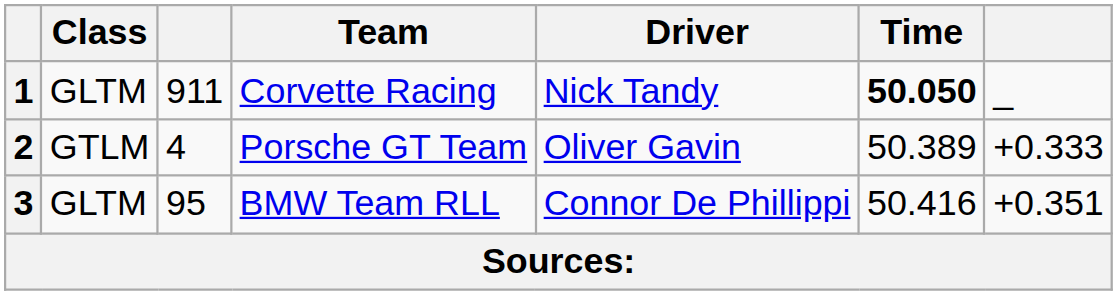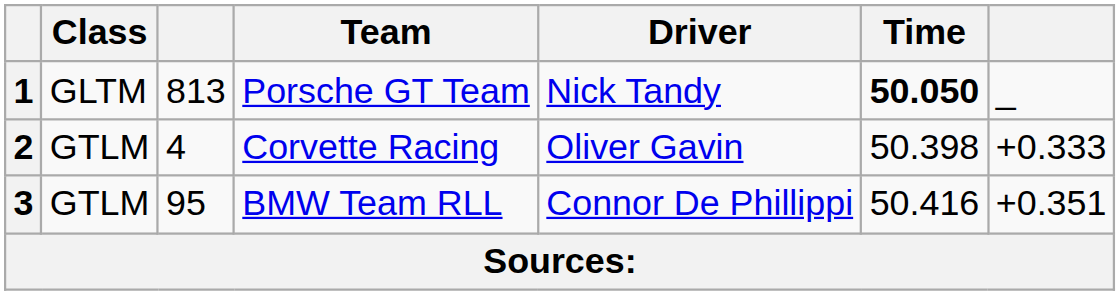1 | column 3: 911 -> 813
1 | Team: Corvette Racing -> Porsche GT Team
2 | Team: Porsche GT Team -> Corvette Racing
2 | Time: 50.389 -> 50.398
3 | Class: GLTM -> GTLM
